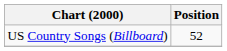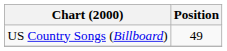US Country Songs (Billboard) | Position: 52 -> 49
